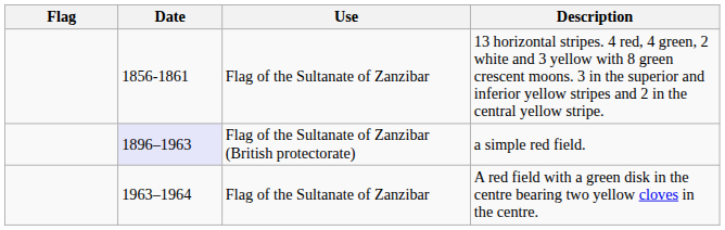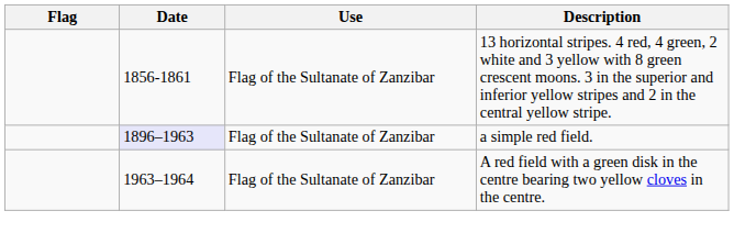a simple red field. | Use: Flag of the Sultanate of Zanzibar (British protectorate) -> Flag of the Sultanate of Zanzibar
